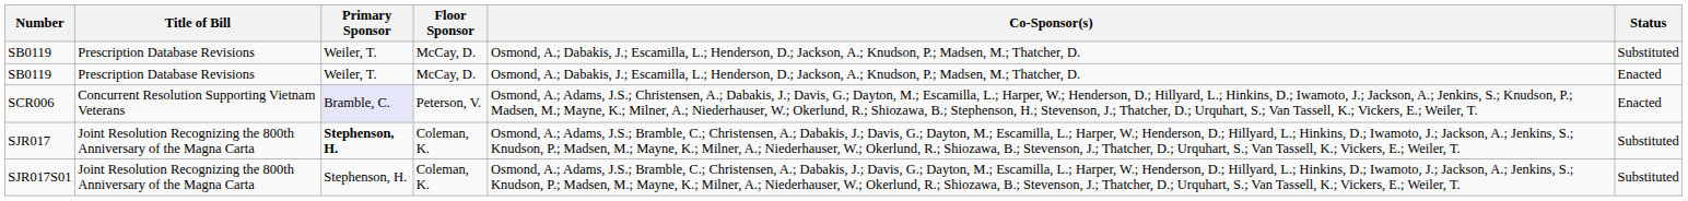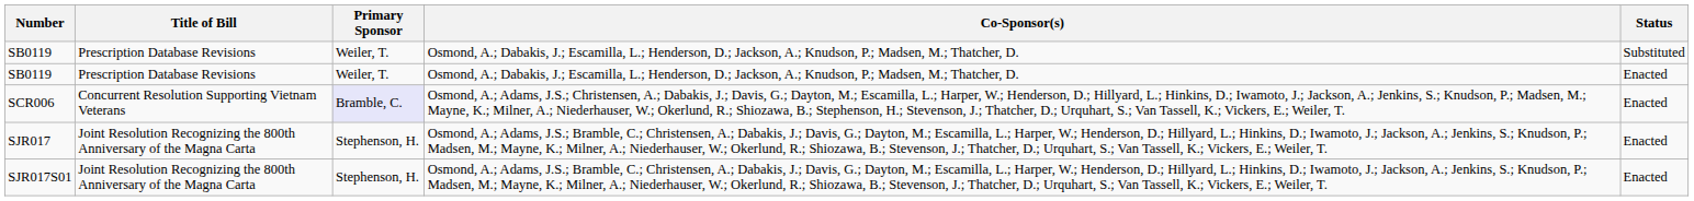- column: Floor Sponsor | McCay, D. | McCay, D. | Peterson, V. | Coleman, K. | Coleman, K.
SJR017 | Primary Sponsor: bold -> normal
SJR017 | Status: Substituted -> Enacted
SJR017S01 | Status: Substituted -> Enacted
